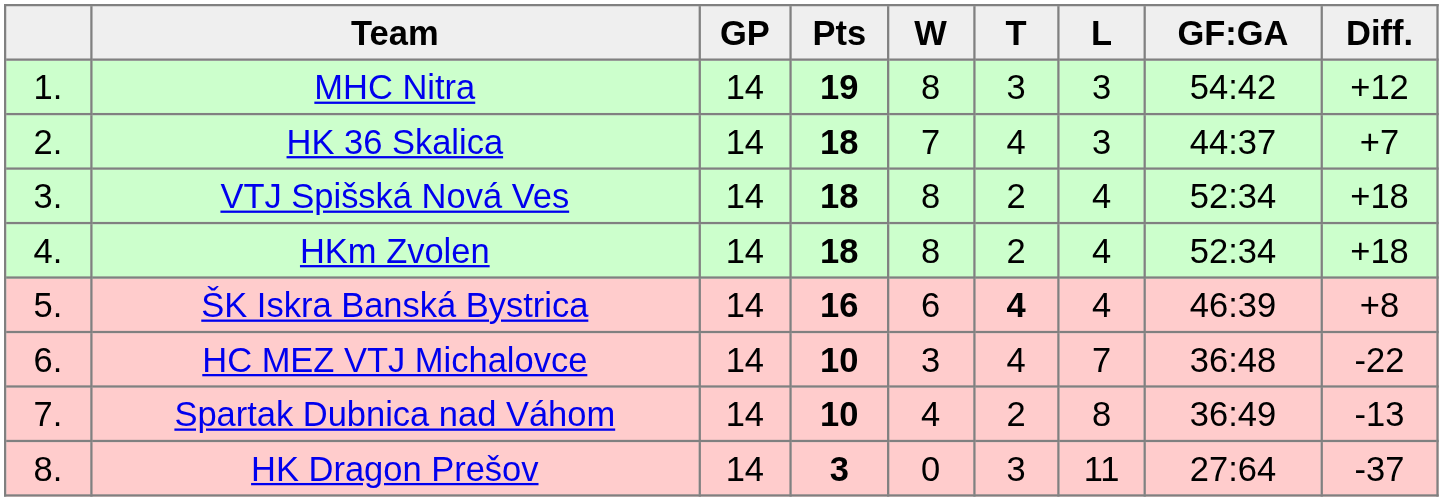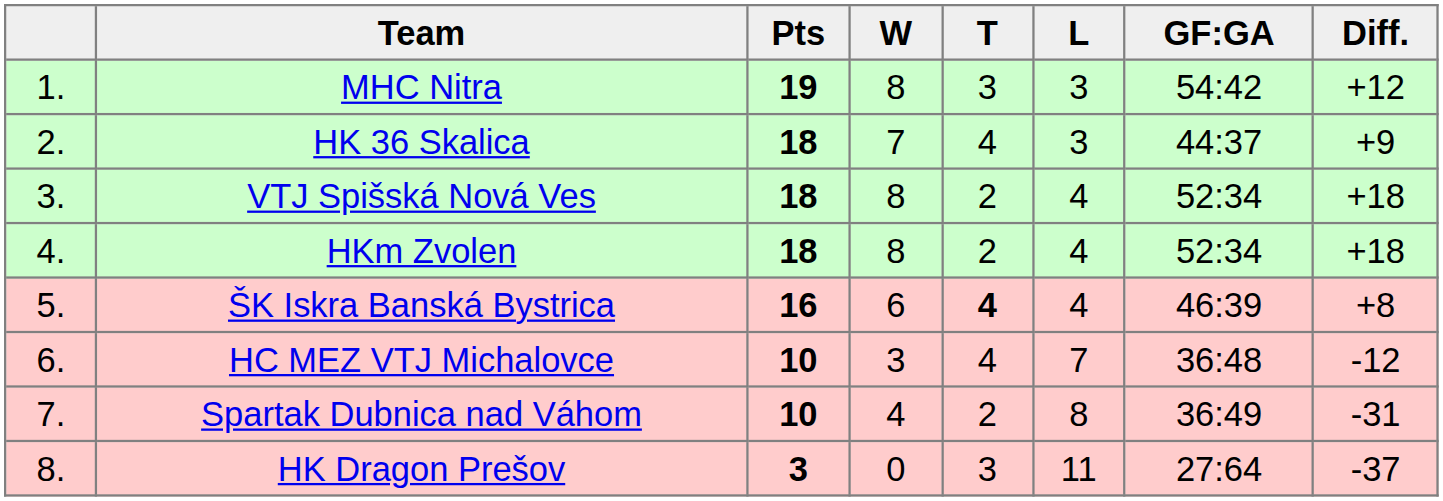- column: GP | 14 | 14 | 14 | 14 | 14 | 14 | 14 | 14
HK 36 Skalica | Diff.: +7 -> +9
HC MEZ VTJ Michalovce | Diff.: -22 -> -12
Spartak Dubnica nad Váhom | Diff.: -13 -> -31
